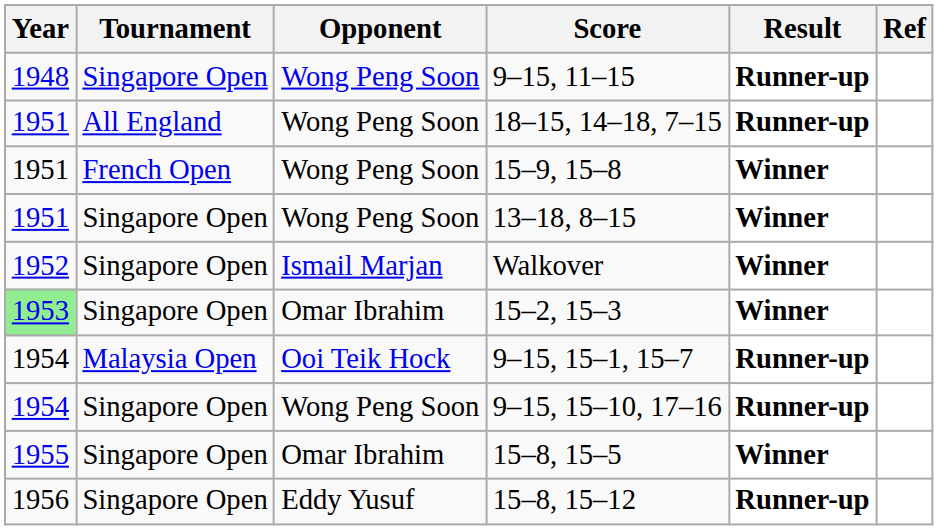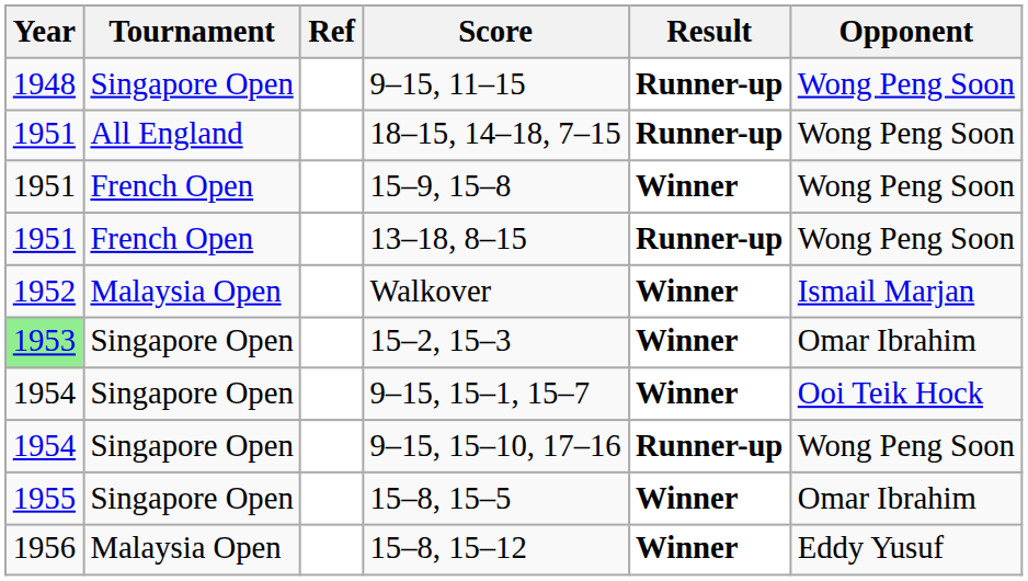columns swapped: Opponent <-> Ref
13–18, 8–15 | Tournament: Singapore Open -> French Open
13–18, 8–15 | Result: Winner -> Runner-up
Walkover | Tournament: Singapore Open -> Malaysia Open
9–15, 15–1, 15–7 | Tournament: Malaysia Open -> Singapore Open
9–15, 15–1, 15–7 | Result: Runner-up -> Winner
15–8, 15–12 | Tournament: Singapore Open -> Malaysia Open
15–8, 15–12 | Result: Runner-up -> Winner
